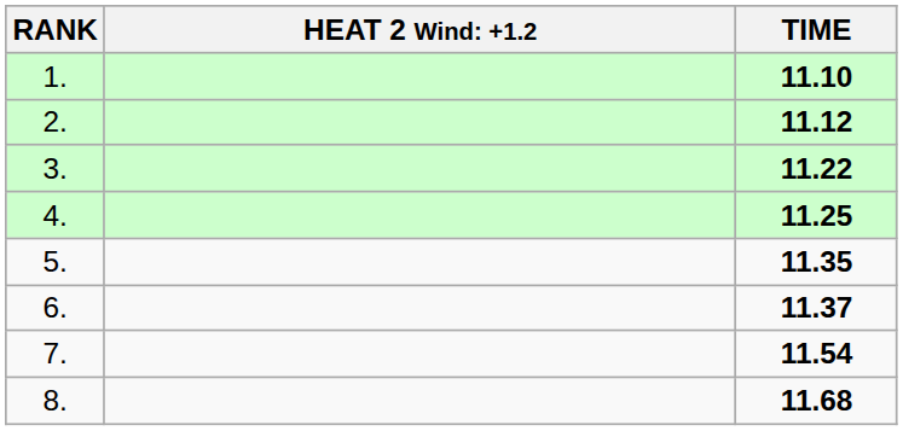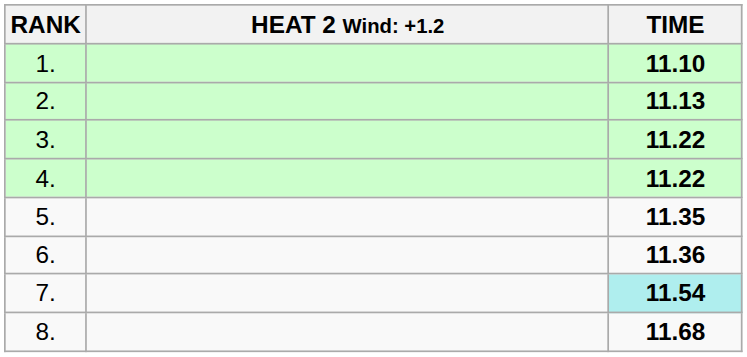2. | TIME: 11.12 -> 11.13
4. | TIME: 11.25 -> 11.22
6. | TIME: 11.37 -> 11.36
7. | TIME: no background -> paleturquoise background
